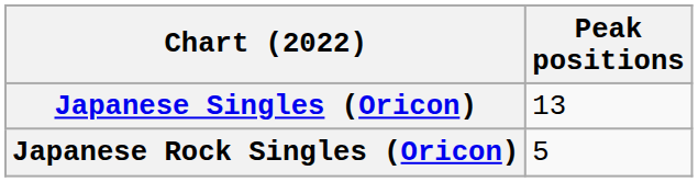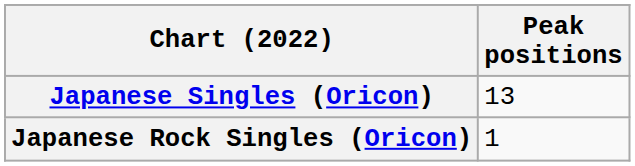Japanese Rock Singles (Oricon) | Peak positions: 5 -> 1
